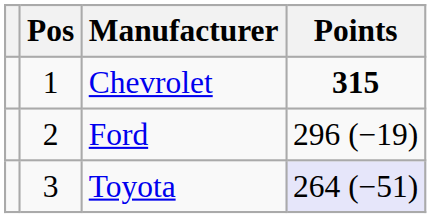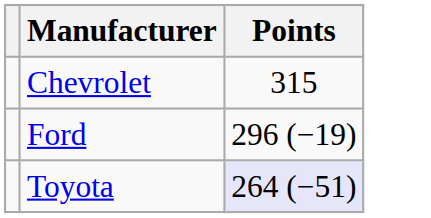- column: Pos | 1 | 2 | 3
Chevrolet | Points: bold -> normal
